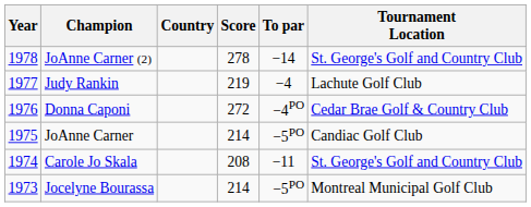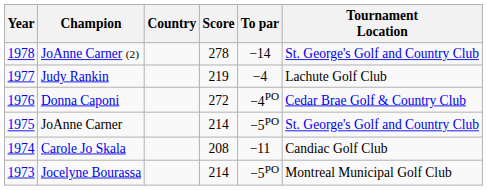JoAnne Carner | Tournament Location: Candiac Golf Club -> St. George's Golf and Country Club
Carole Jo Skala | Tournament Location: St. George's Golf and Country Club -> Candiac Golf Club
